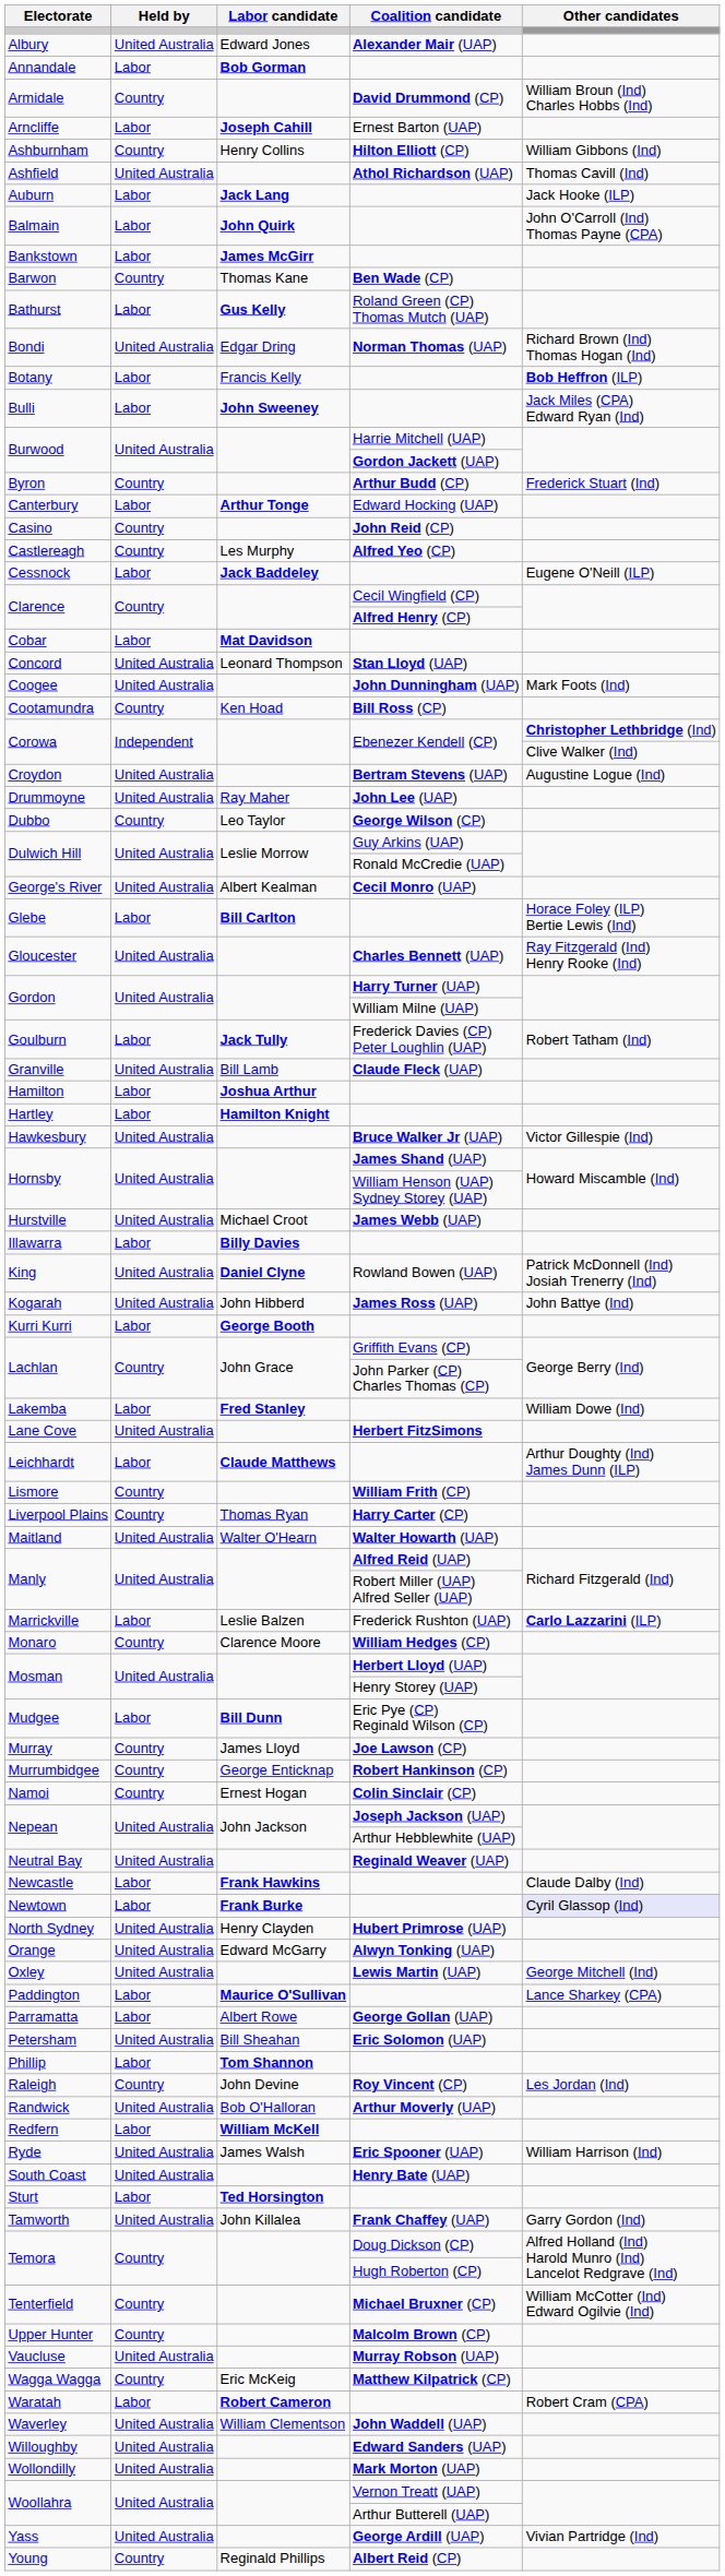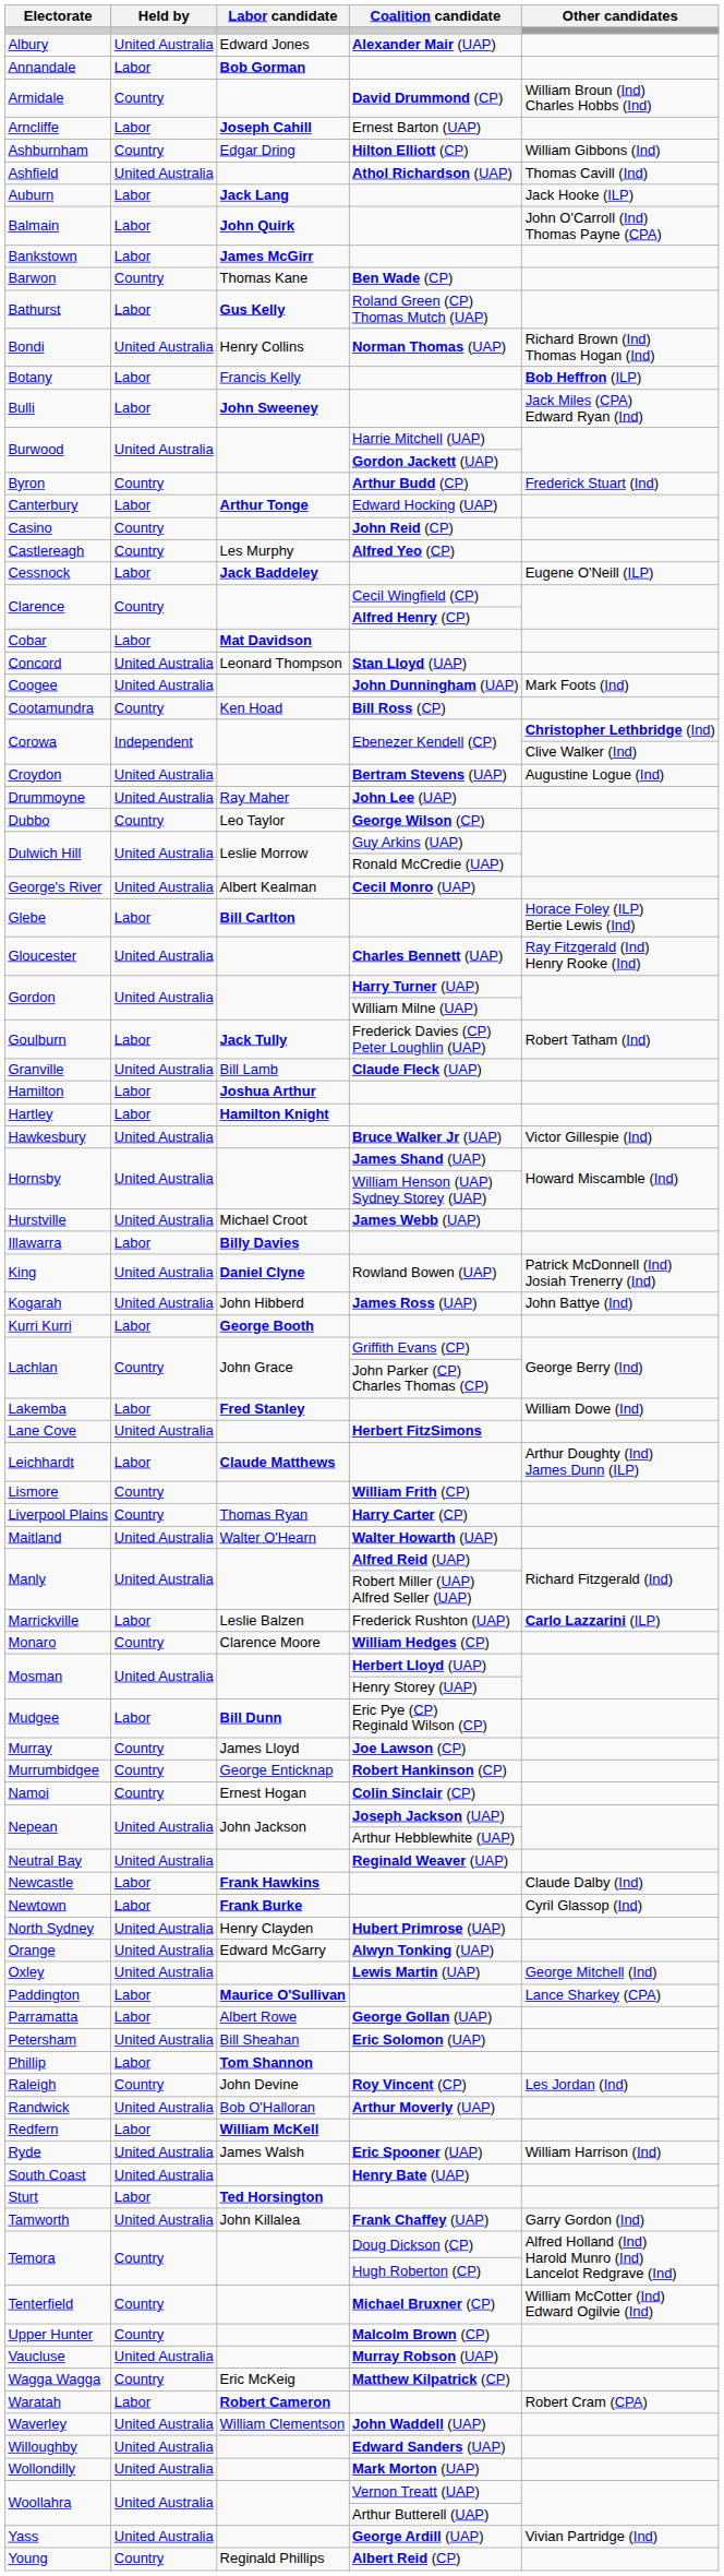Ashburnham | Labor candidate: Henry Collins -> Edgar Dring
Bondi | Labor candidate: Edgar Dring -> Henry Collins
Newtown | Other candidates: lavender background -> no background
